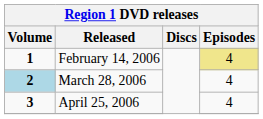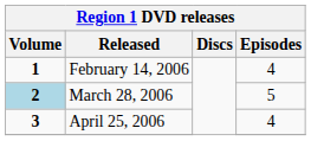February 14, 2006 | Episodes: khaki background -> no background
March 28, 2006 | Episodes: 4 -> 5
